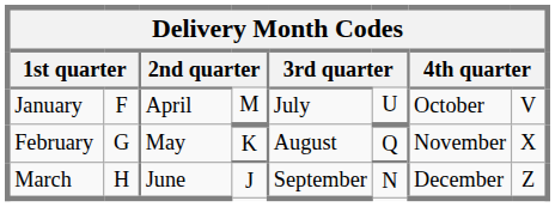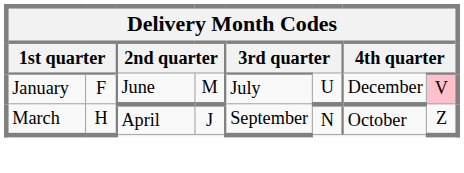January | column 3: April -> June
January | column 7: October -> December
January | column 8: no background -> pink background
- row: February | G | May | K | August | Q | November | X
March | column 3: June -> April
March | column 7: December -> October
